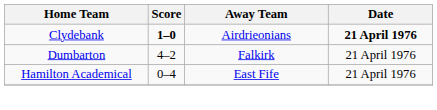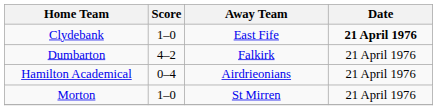Clydebank | Score: bold -> normal
Clydebank | Away Team: Airdrieonians -> East Fife
Hamilton Academical | Away Team: East Fife -> Airdrieonians
+ row: Morton | 1–0 | St Mirren | 21 April 1976
